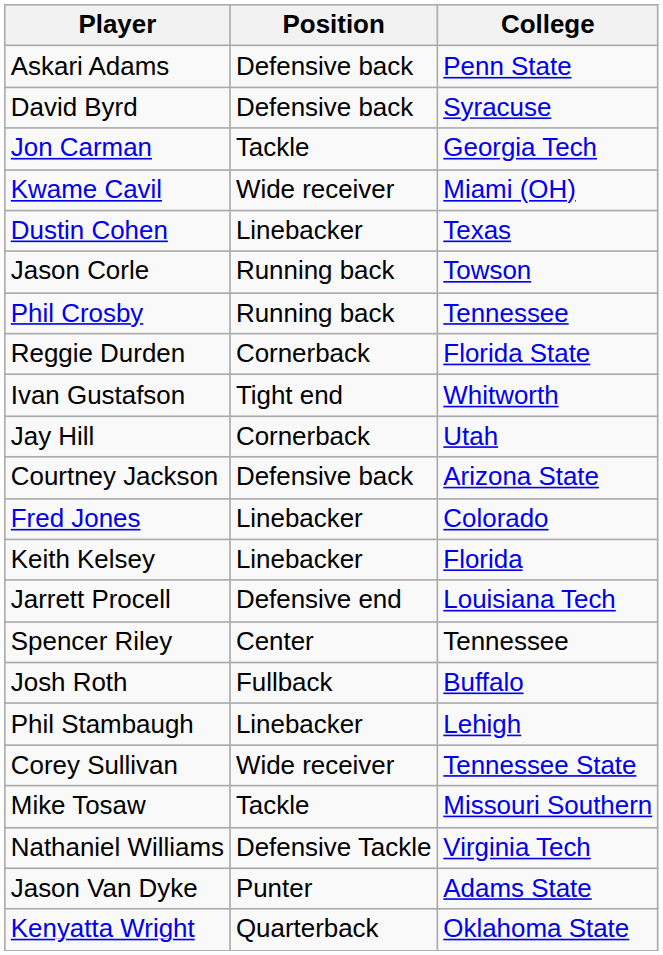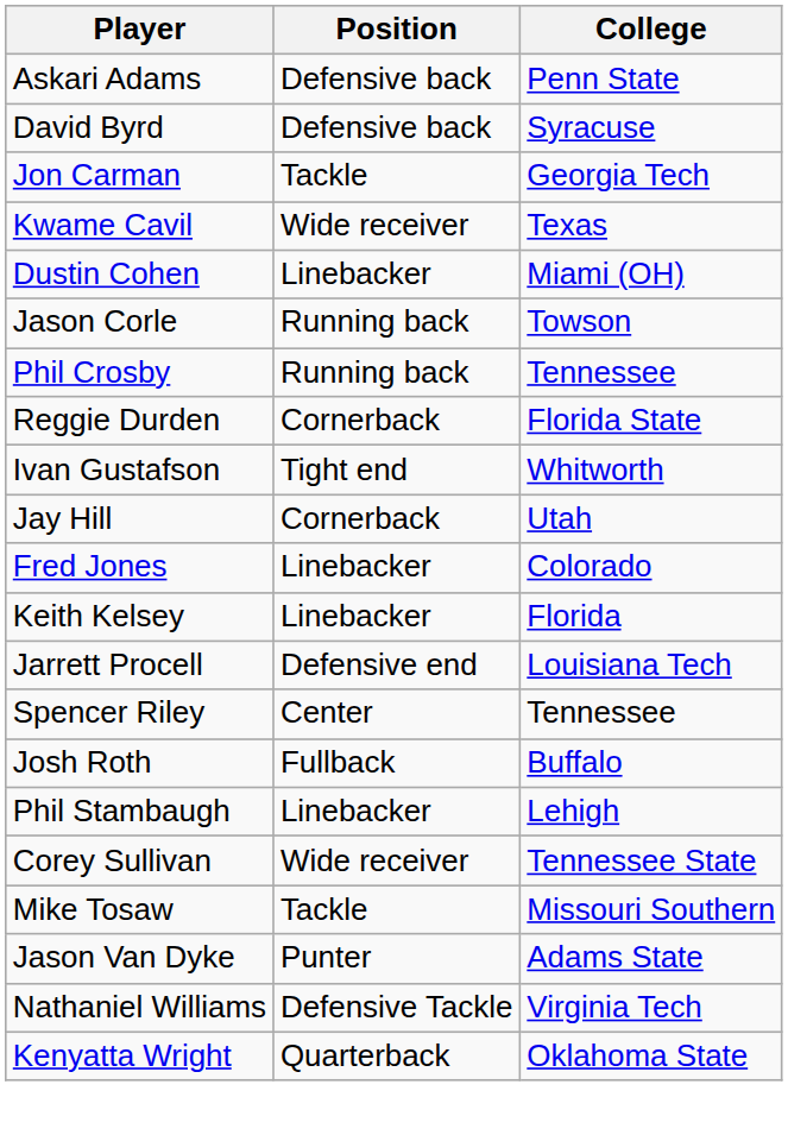Kwame Cavil | College: Miami (OH) -> Texas
Dustin Cohen | College: Texas -> Miami (OH)
- row: Courtney Jackson | Defensive back | Arizona State
rows swapped: Jason Van Dyke <-> Nathaniel Williams
